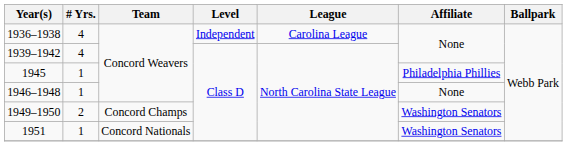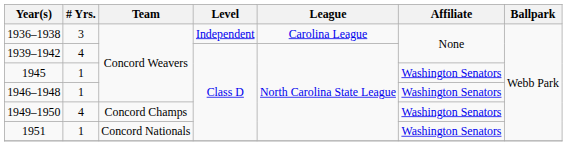1936–1938 | # Yrs.: 4 -> 3
1945 | Affiliate: Philadelphia Phillies -> Washington Senators
1946–1948 | Affiliate: None -> Washington Senators
1949–1950 | # Yrs.: 2 -> 4
